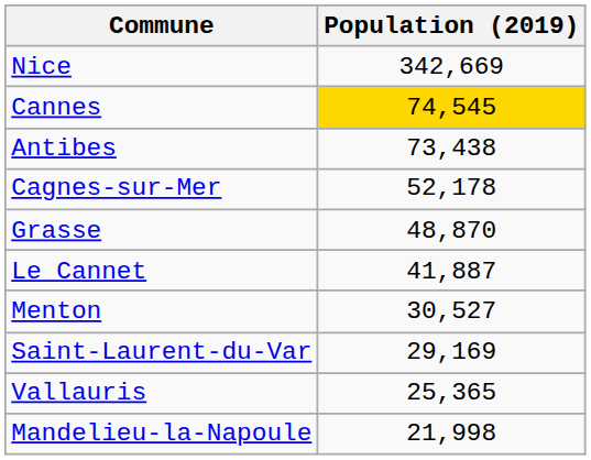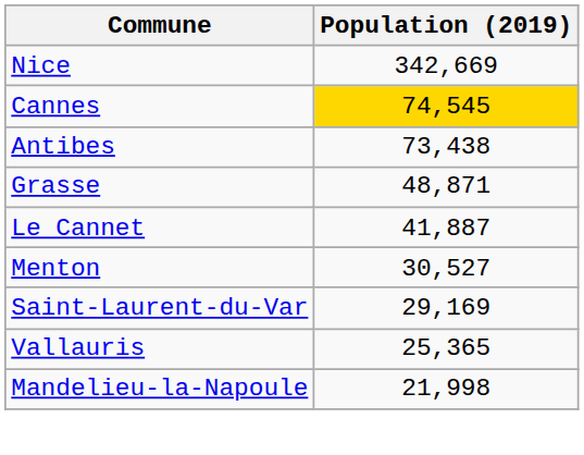- row: Cagnes-sur-Mer | 52,178
Grasse | Population (2019): 48,870 -> 48,871
